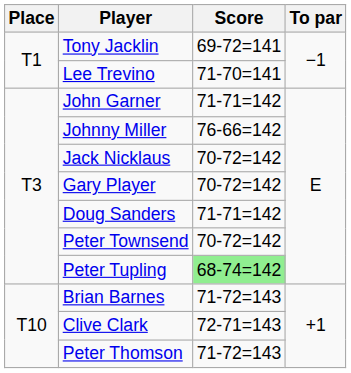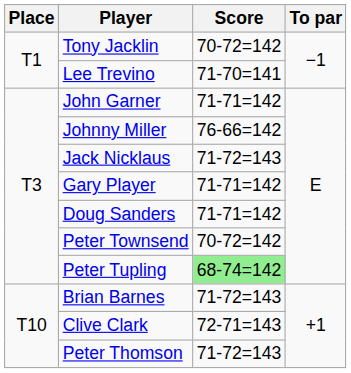Tony Jacklin | Score: 69-72=141 -> 70-72=142
Jack Nicklaus | Score: 70-72=142 -> 71-72=143
Gary Player | Score: 70-72=142 -> 71-71=142
